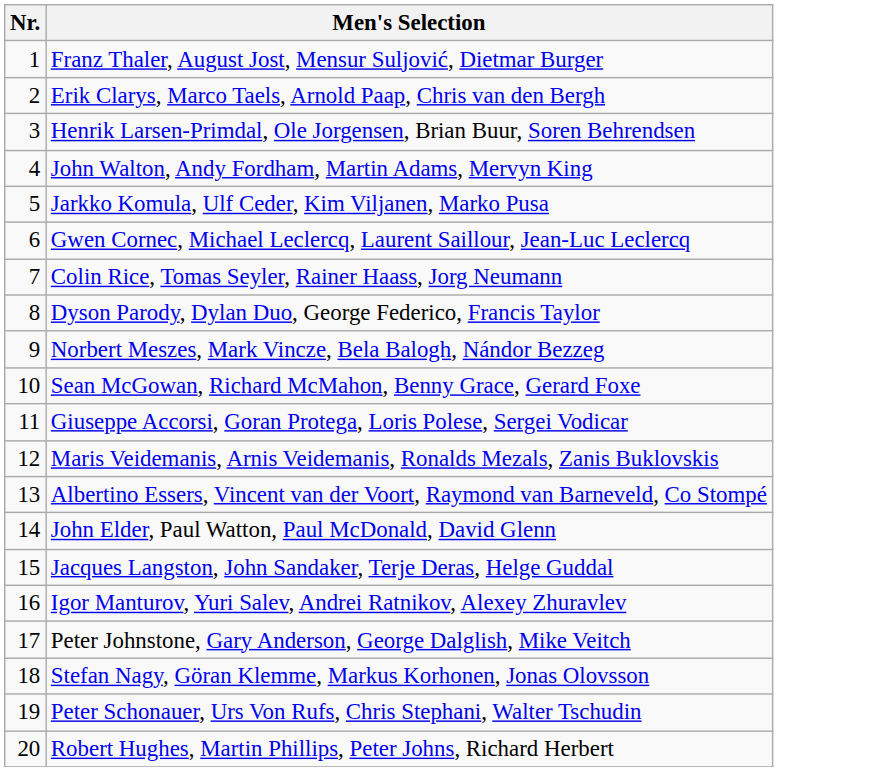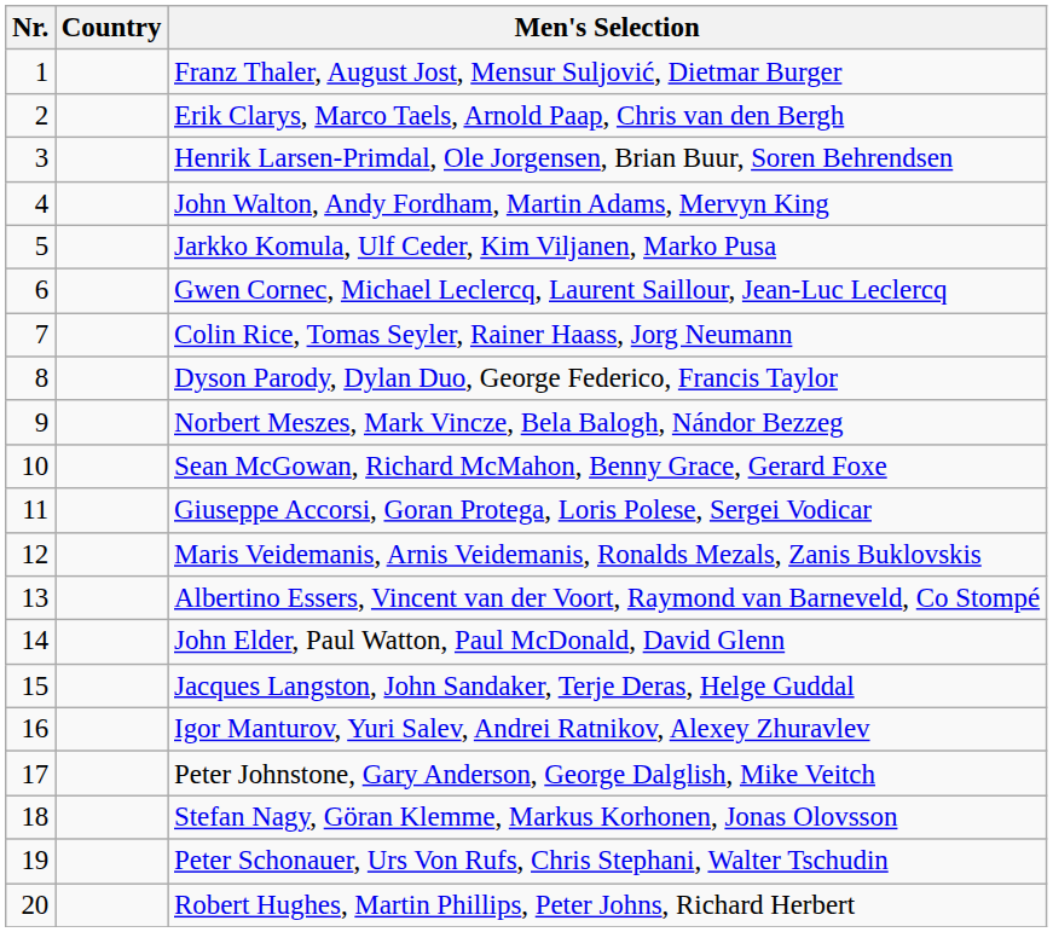+ column: Country
